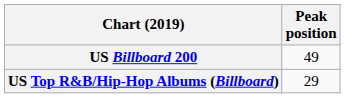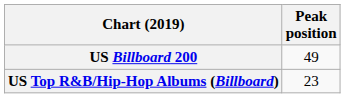US Top R&B/Hip-Hop Albums (Billboard) | Peak position: 29 -> 23
